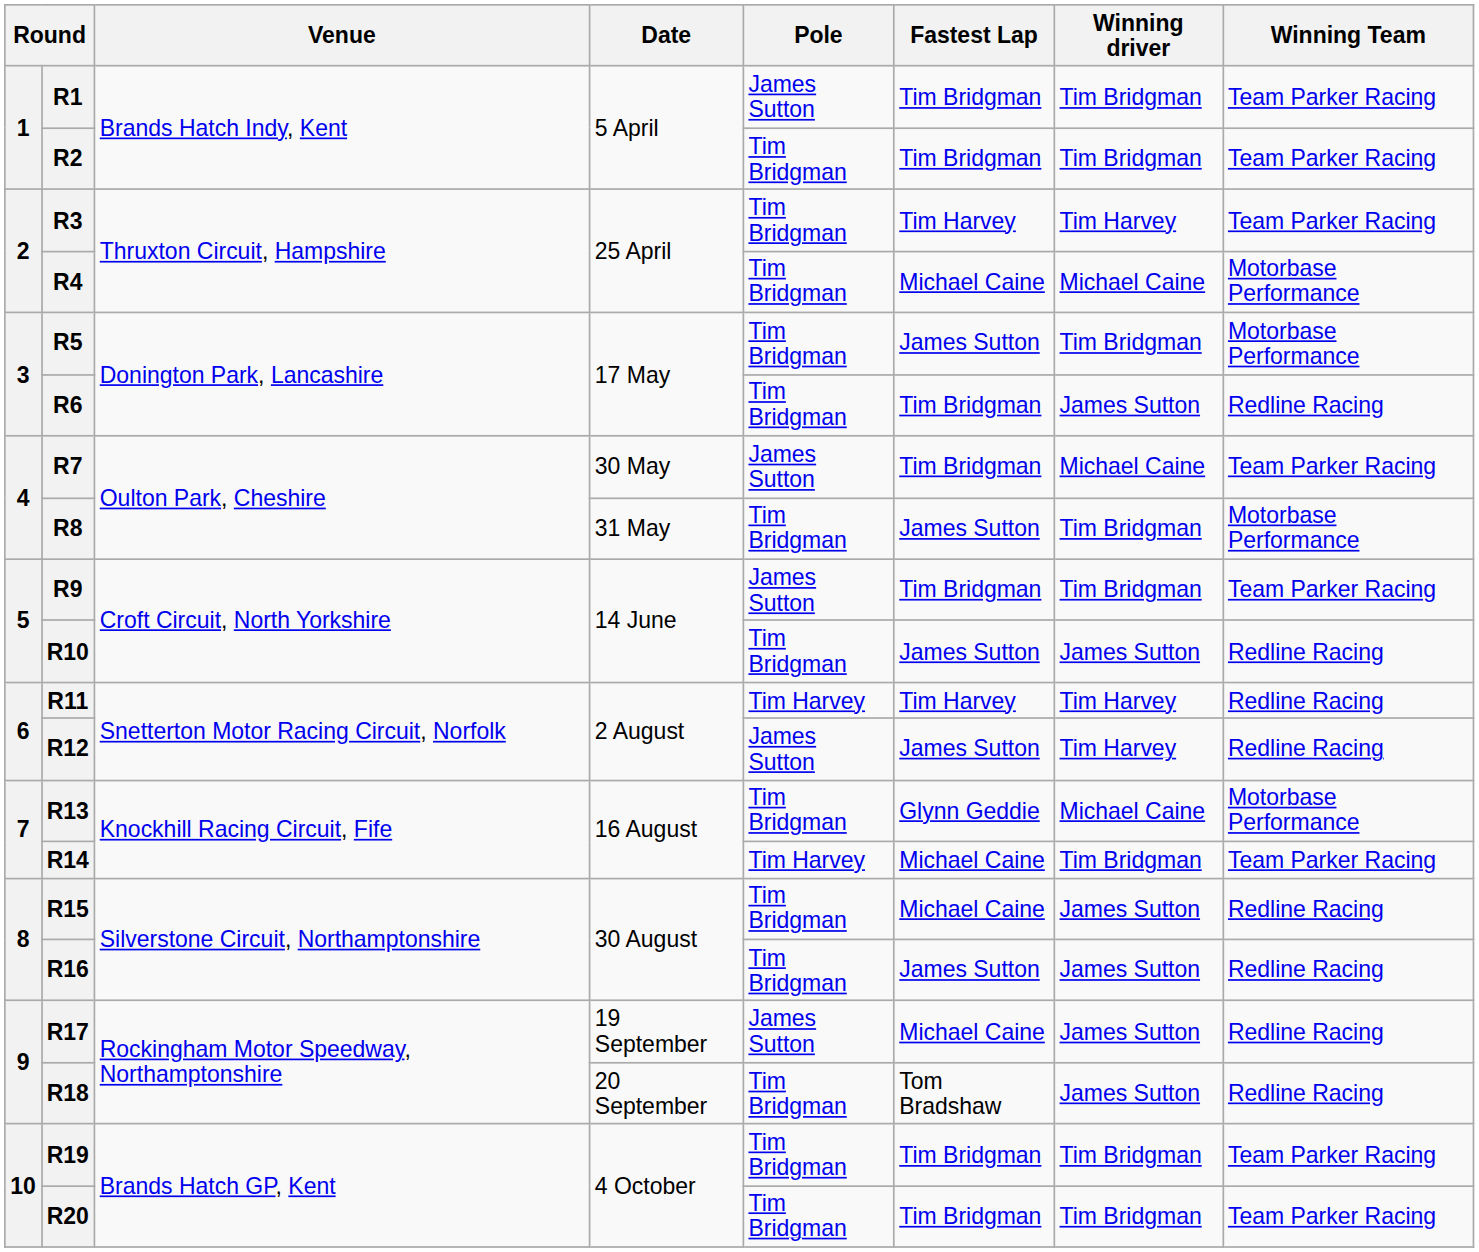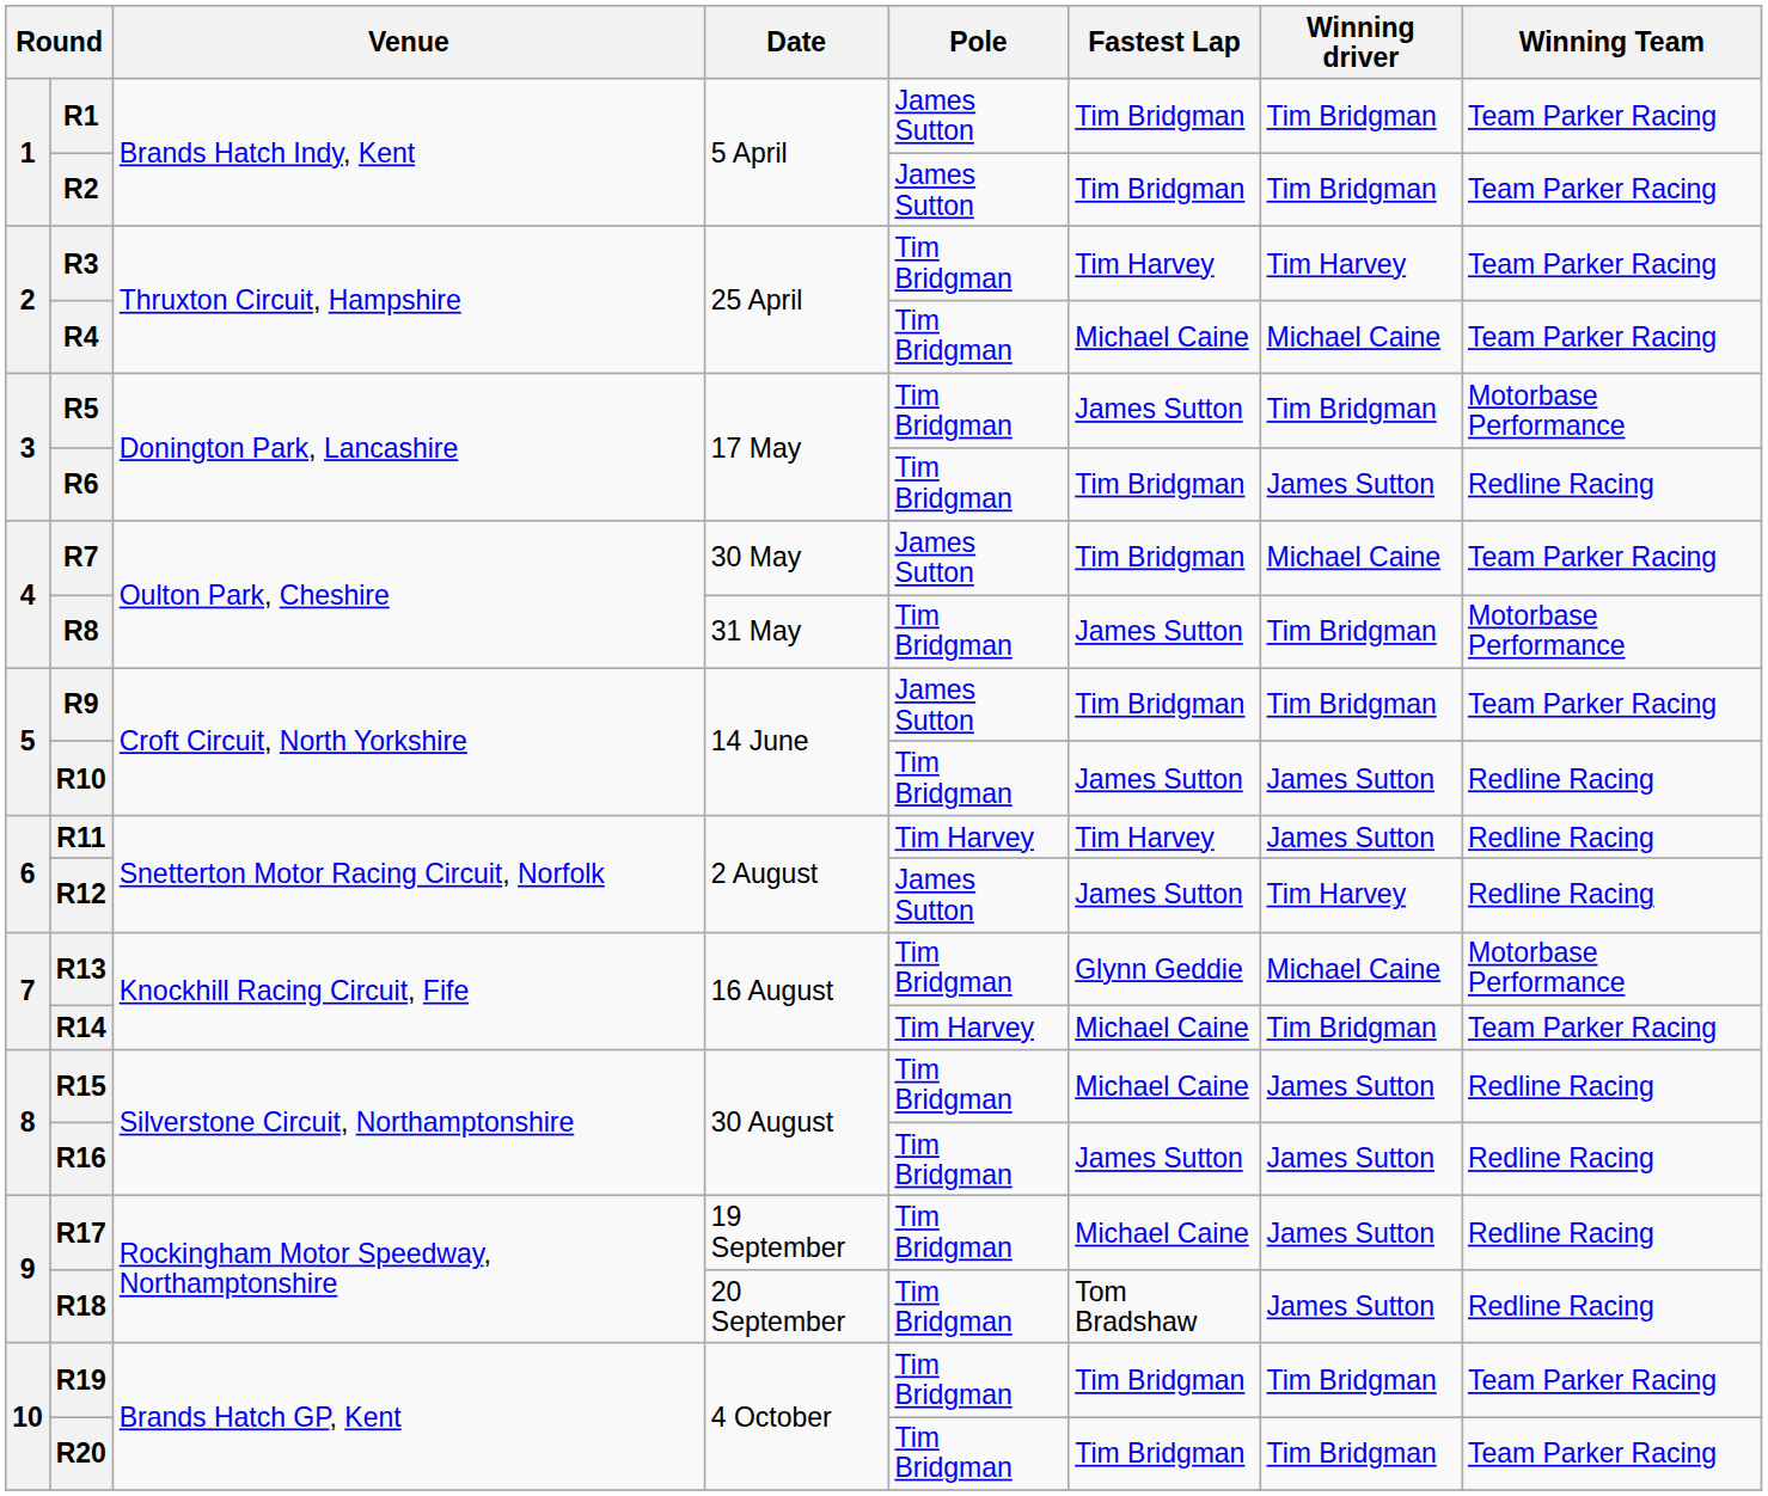R2 | Pole: Tim Bridgman -> James Sutton
R4 | Winning Team: Motorbase Performance -> Team Parker Racing
R11 | Winning driver: Tim Harvey -> James Sutton
R17 | Pole: James Sutton -> Tim Bridgman
